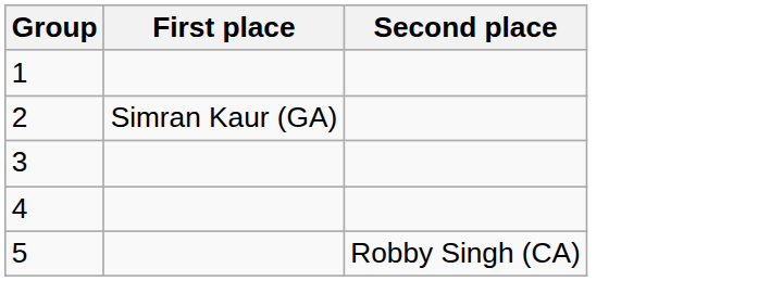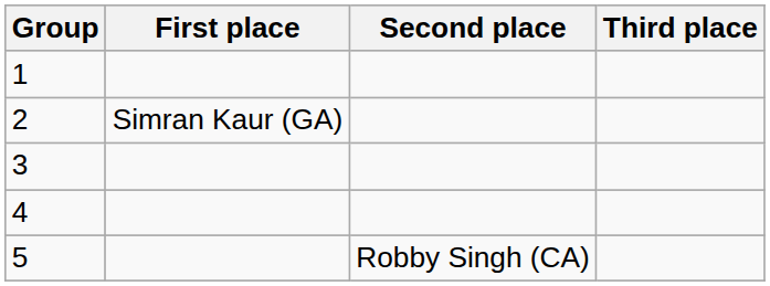+ column: Third place
